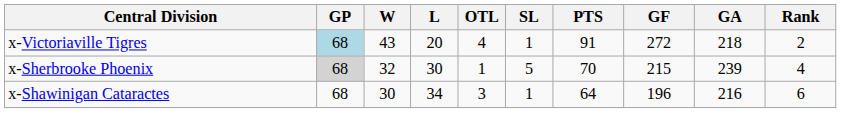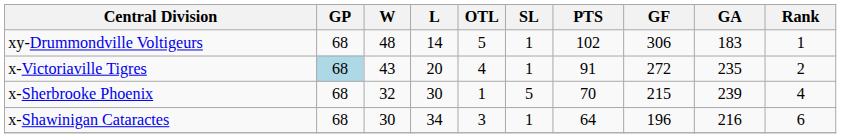+ row: xy-Drummondville Voltigeurs | 68 | 48 | 14 | 5 | 1 | 102 | 306 | 183 | 1
x-Victoriaville Tigres | GA: 218 -> 235
x-Sherbrooke Phoenix | GP: lightgrey background -> no background
